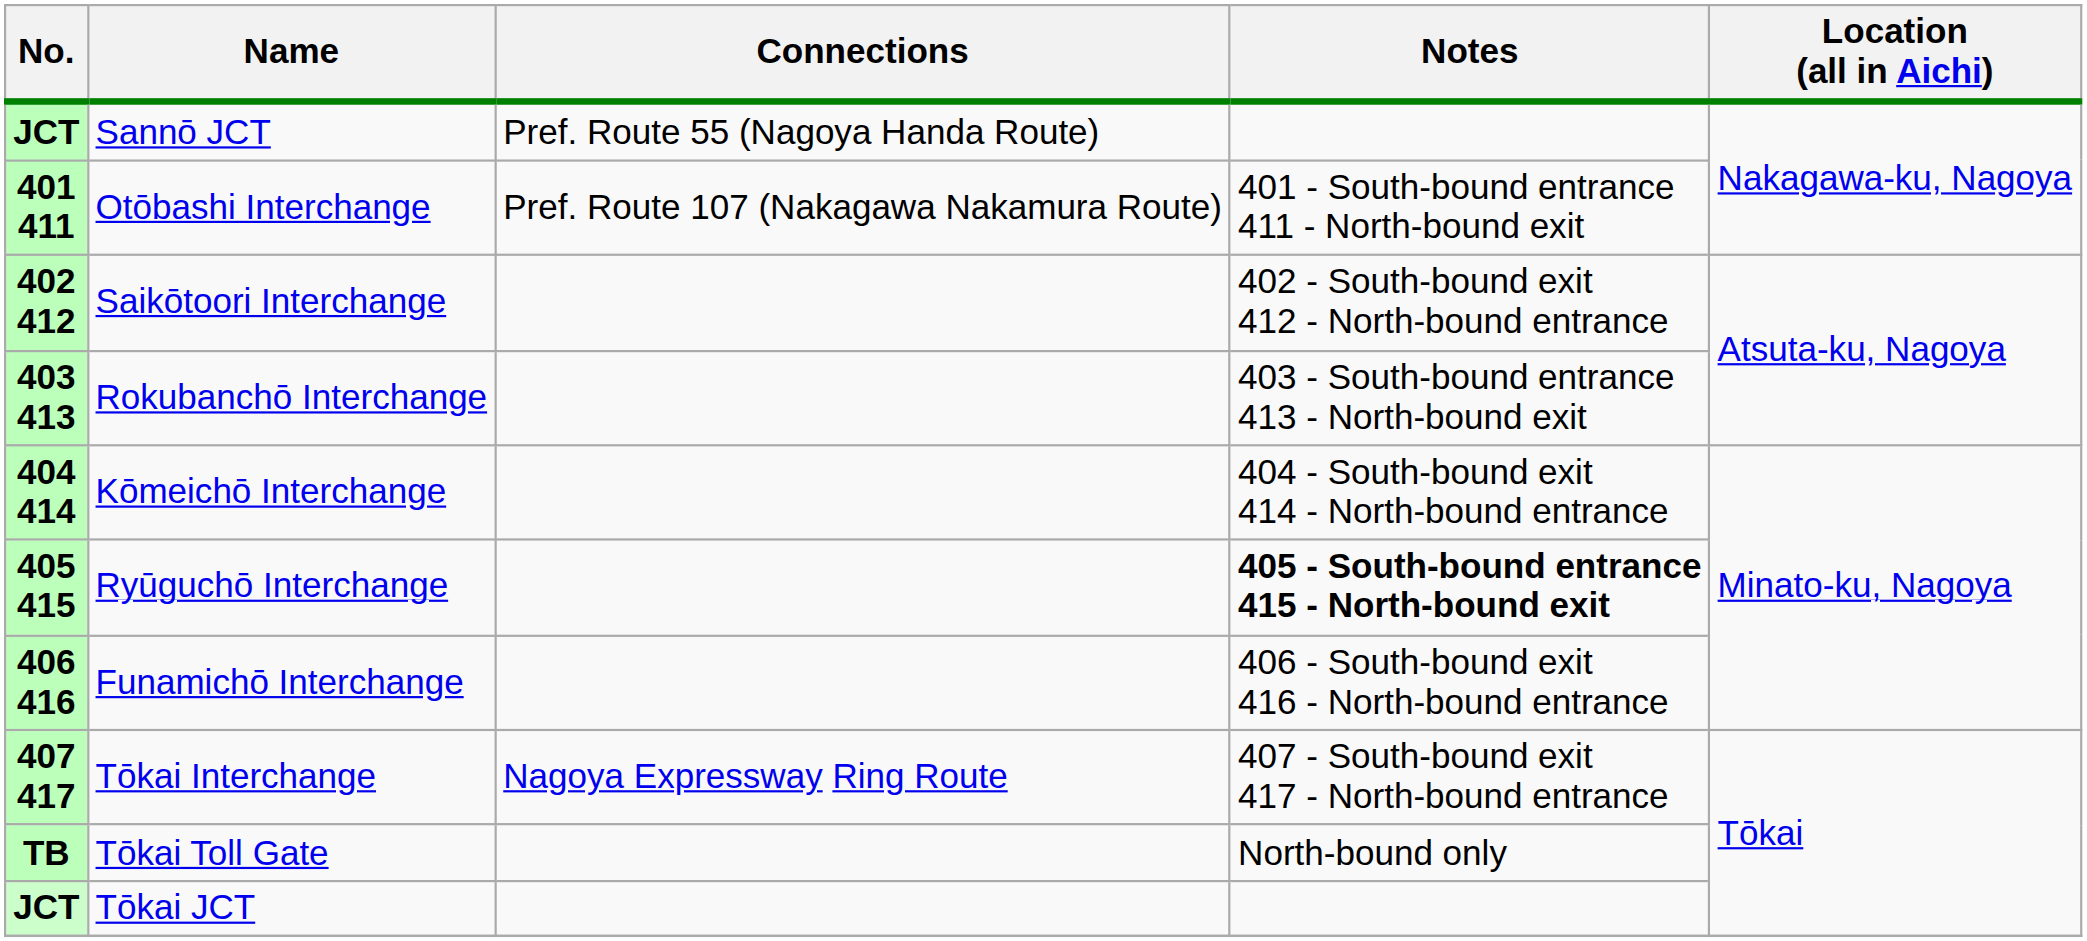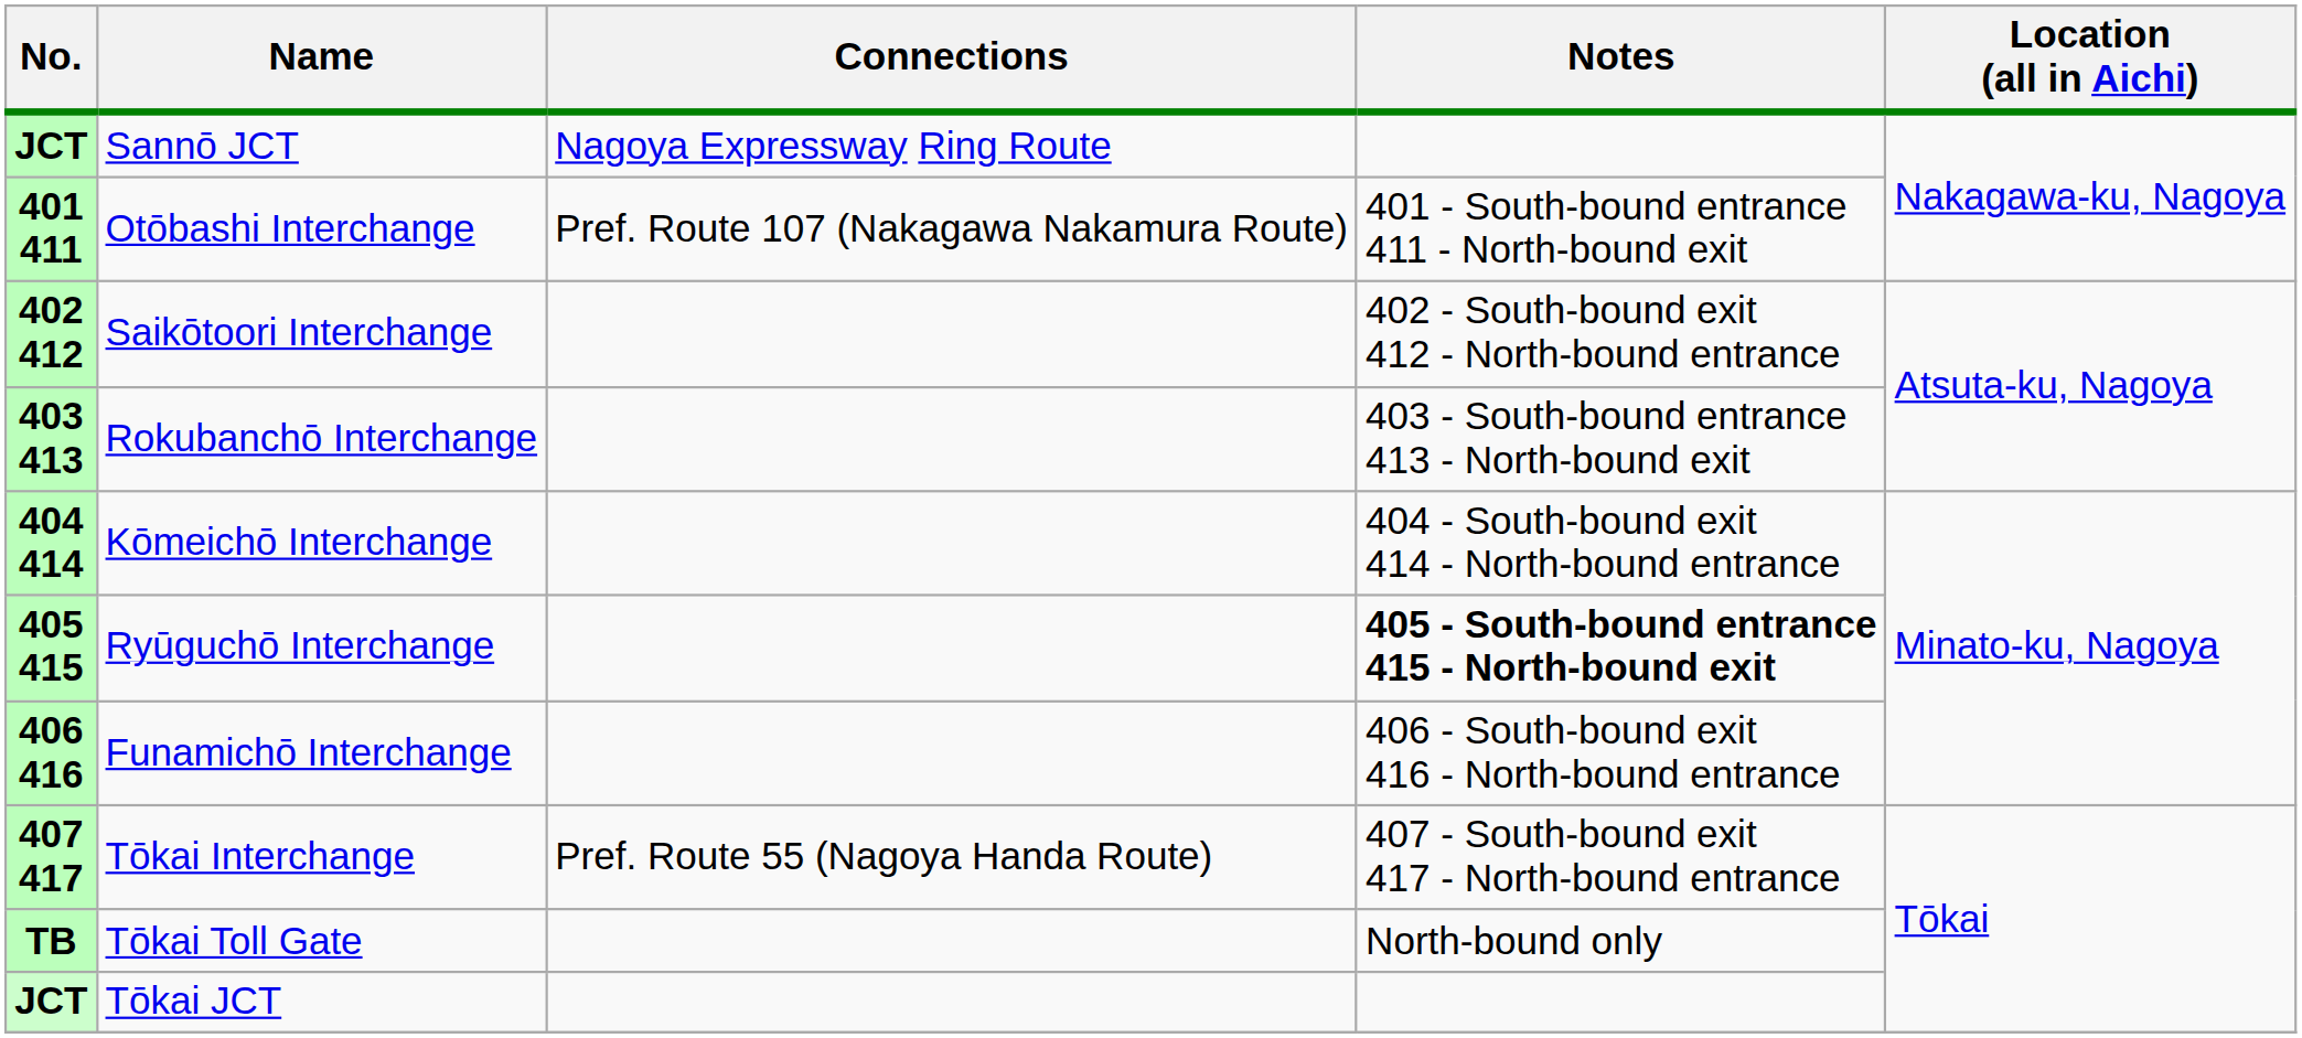JCT / Sannō JCT | Connections: Pref. Route 55 (Nagoya Handa Route) -> Nagoya Expressway Ring Route
407 417 | Connections: Nagoya Expressway Ring Route -> Pref. Route 55 (Nagoya Handa Route)
